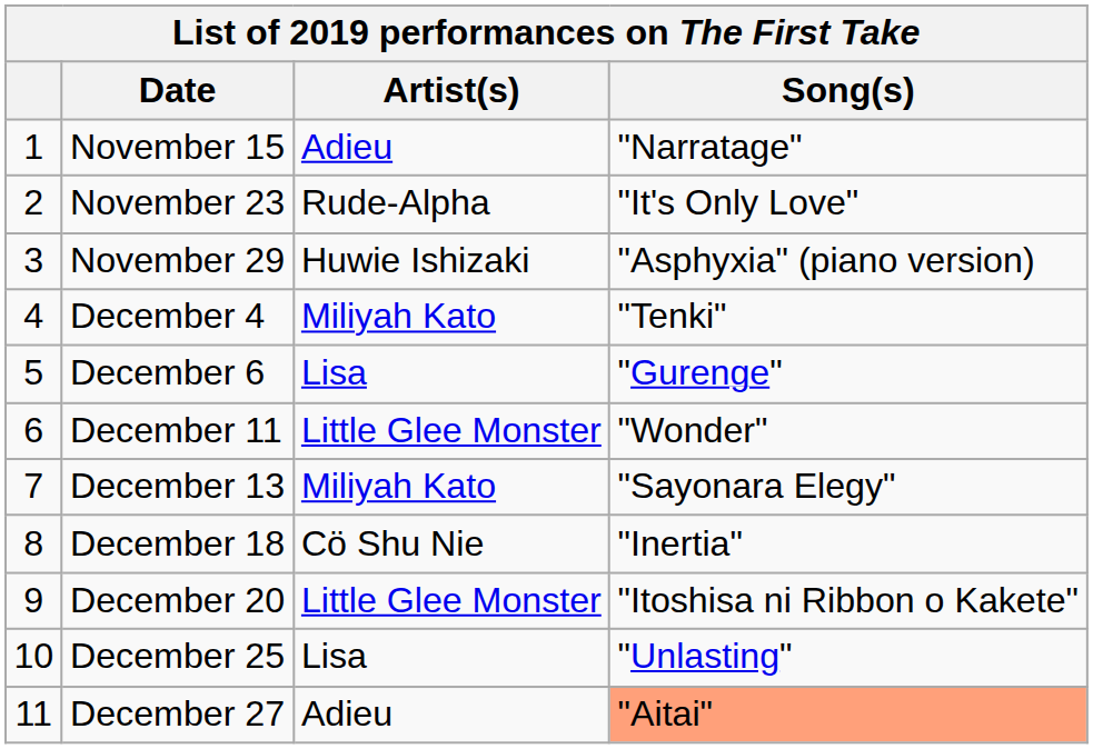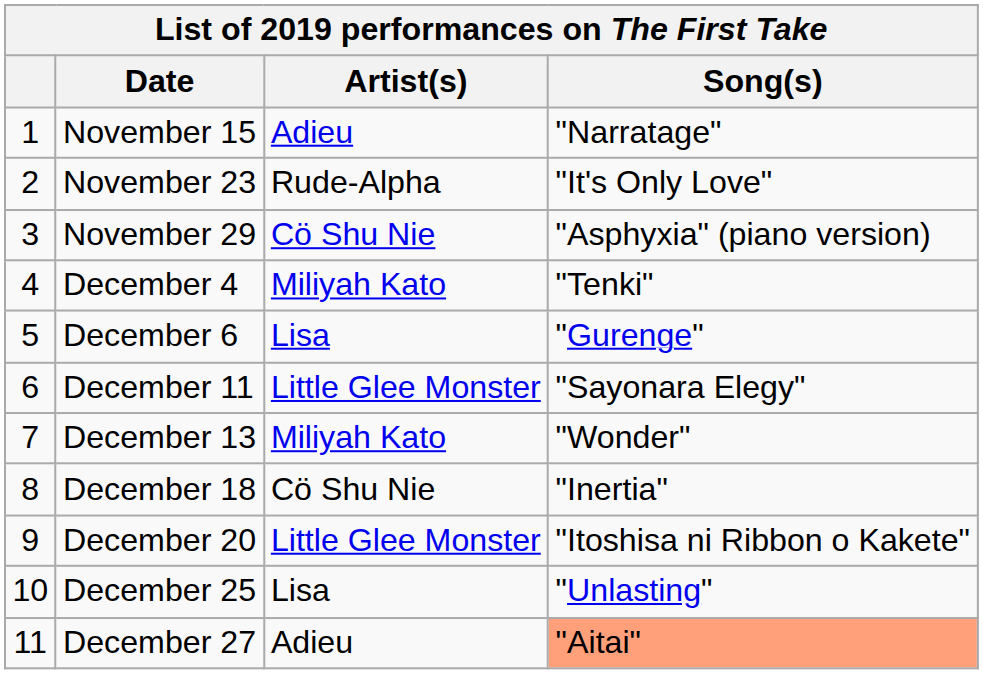November 29 | Artist(s): Huwie Ishizaki -> Cö Shu Nie
December 11 | Song(s): "Wonder" -> "Sayonara Elegy"
December 13 | Song(s): "Sayonara Elegy" -> "Wonder"
